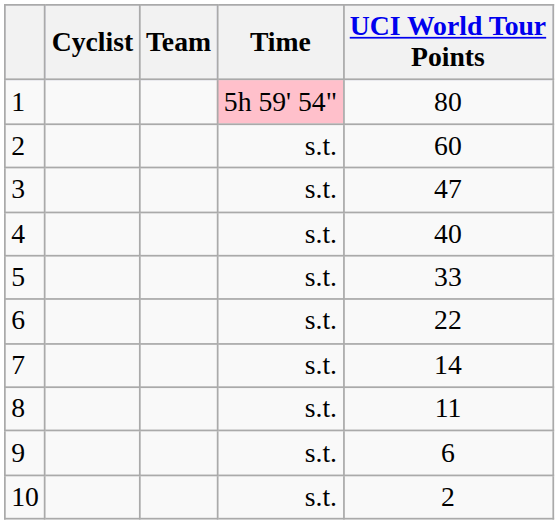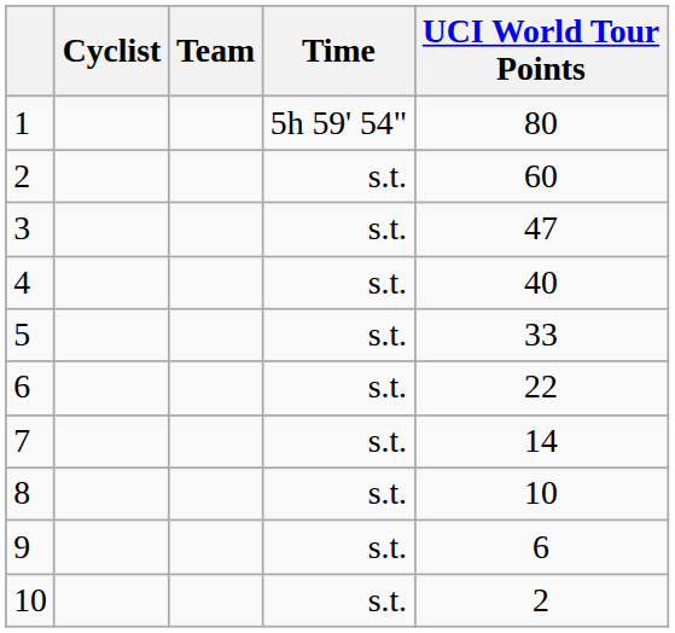1 | Time: pink background -> no background
8 | UCI World Tour Points: 11 -> 10
